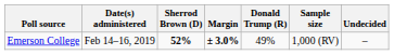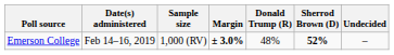columns swapped: Sample size <-> Sherrod Brown (D)
Emerson College | Donald Trump (R): 49% -> 48%
